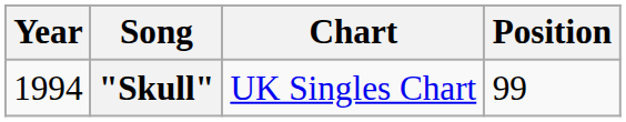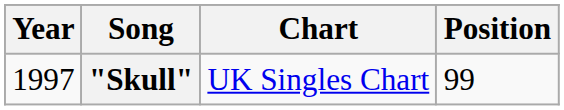"Skull" | Year: 1994 -> 1997
